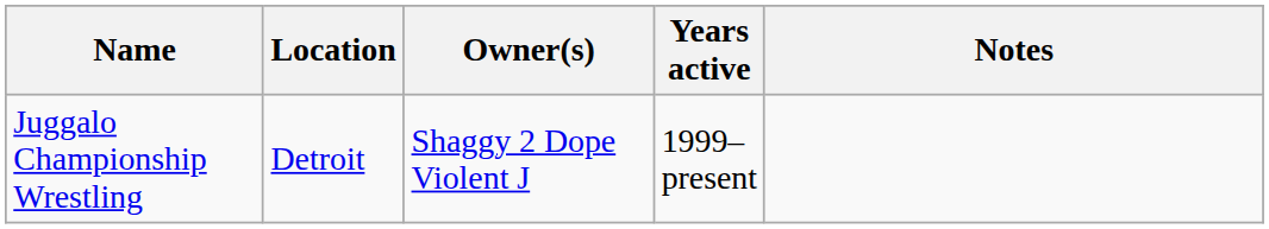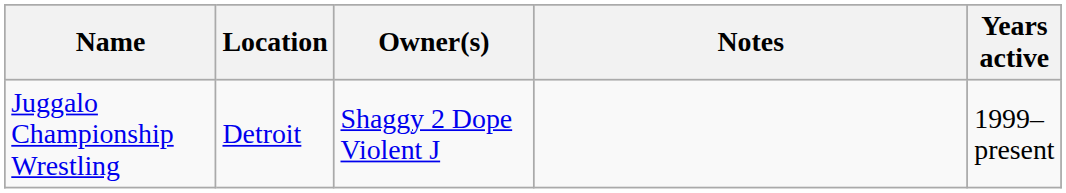columns swapped: Years active <-> Notes
